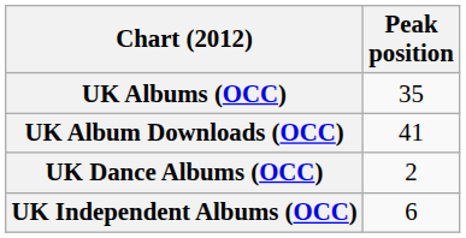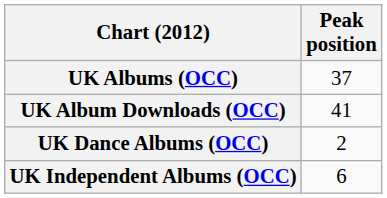UK Albums (OCC) | Peak position: 35 -> 37
